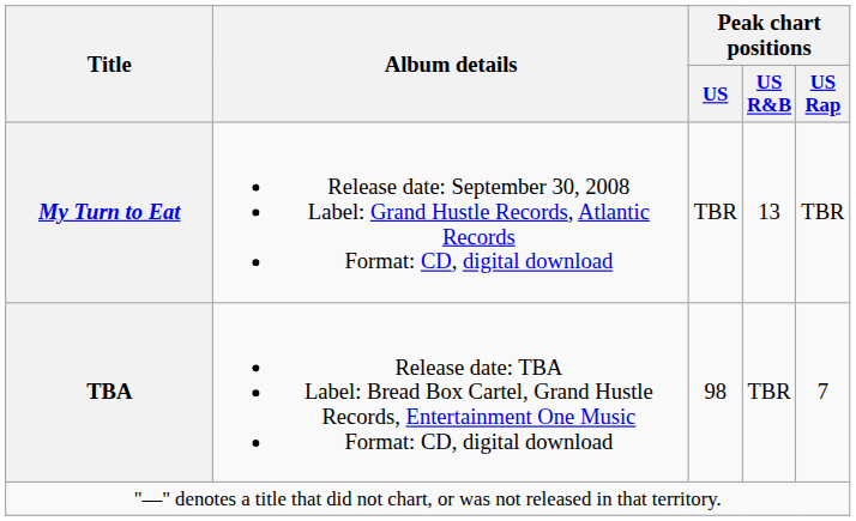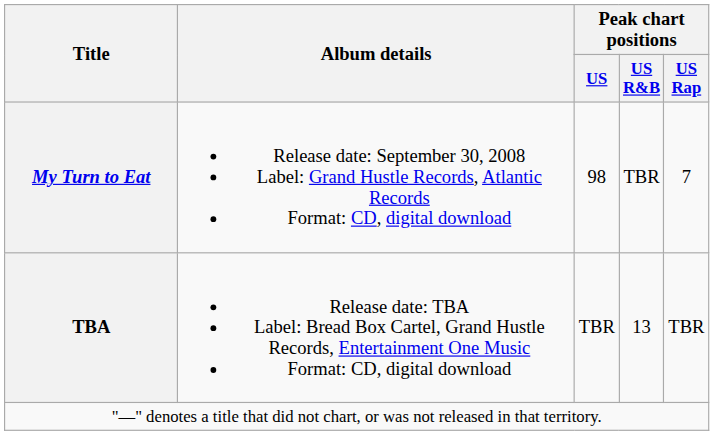My Turn to Eat | Peak chart positions / US: TBR -> 98
My Turn to Eat | Peak chart positions / US R&B: 13 -> TBR
My Turn to Eat | Peak chart positions / US Rap: TBR -> 7
TBA | Peak chart positions / US: 98 -> TBR
TBA | Peak chart positions / US R&B: TBR -> 13
TBA | Peak chart positions / US Rap: 7 -> TBR
